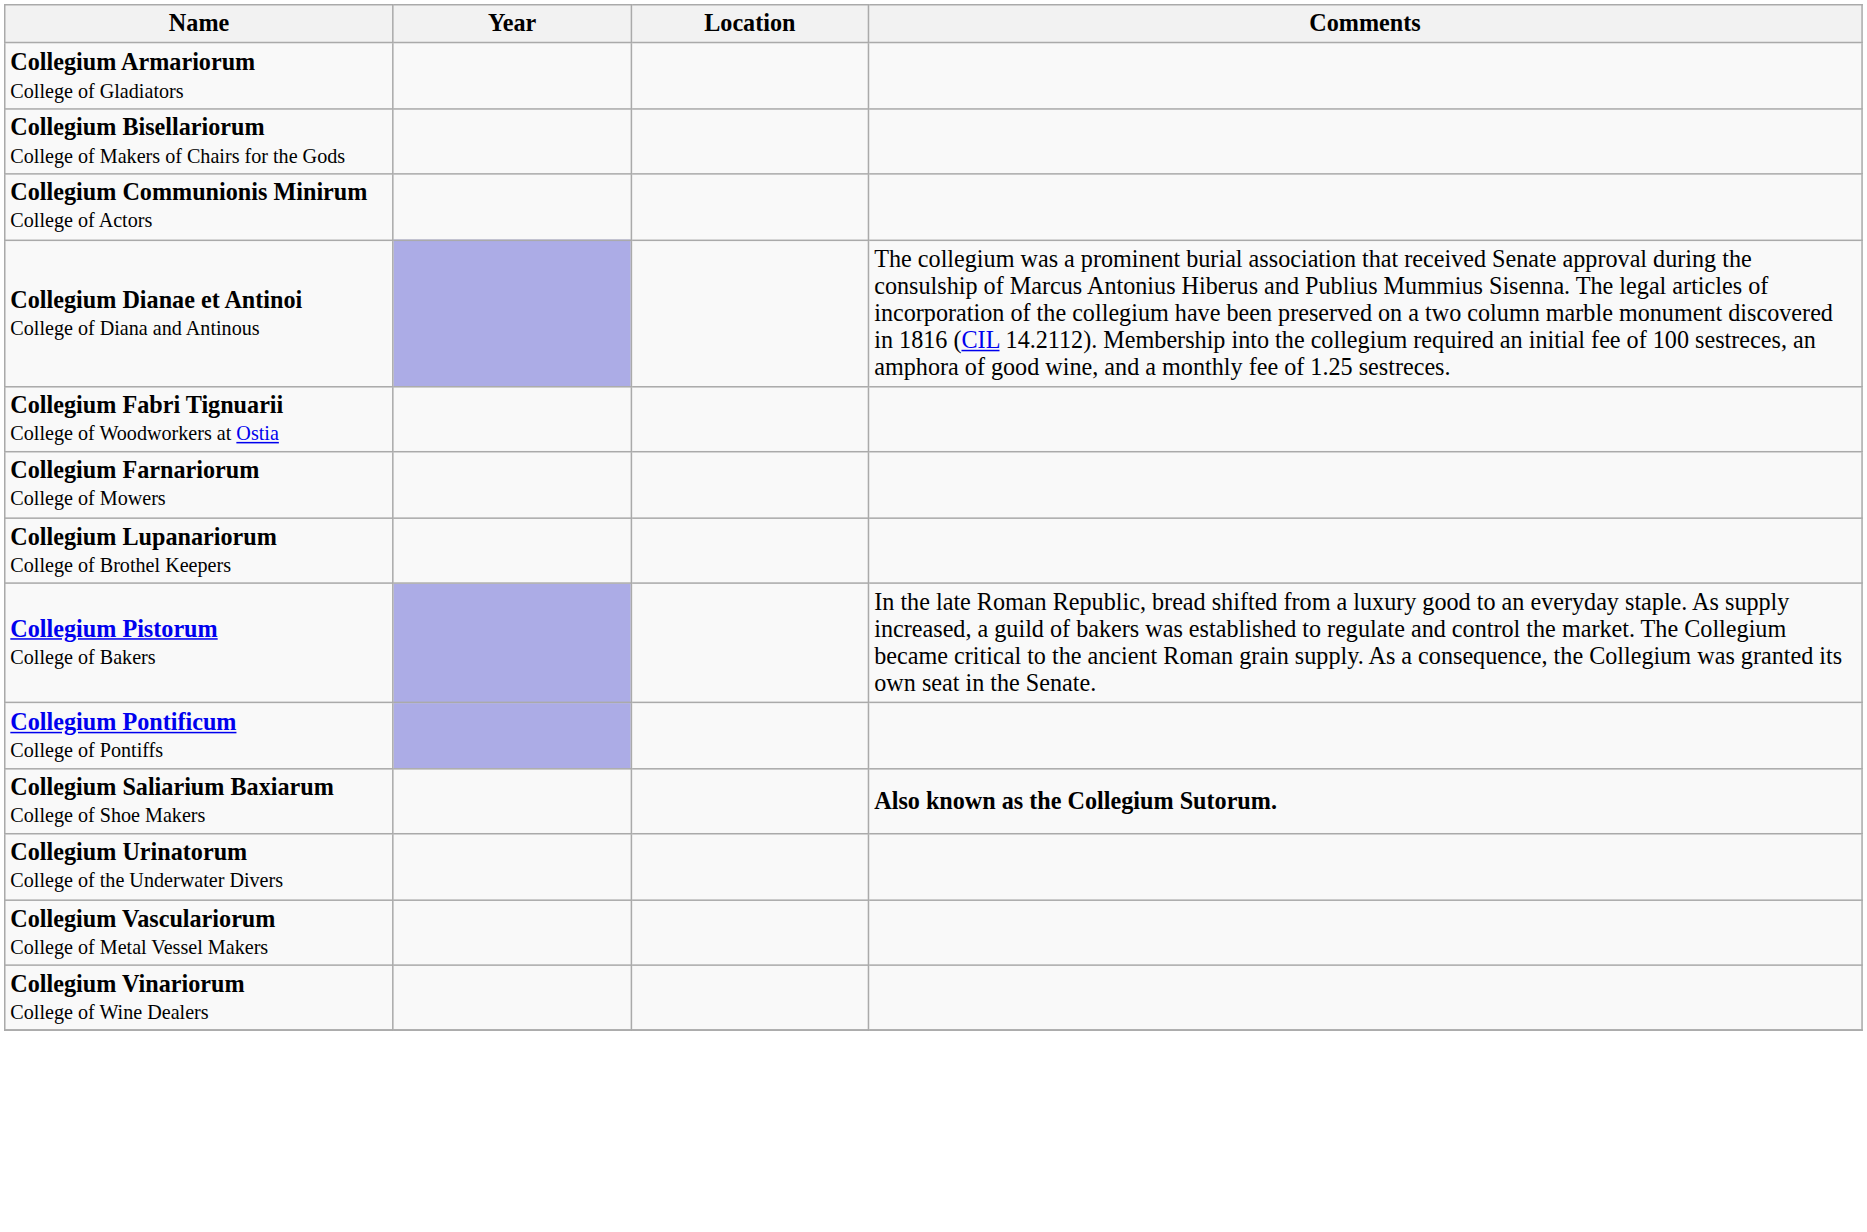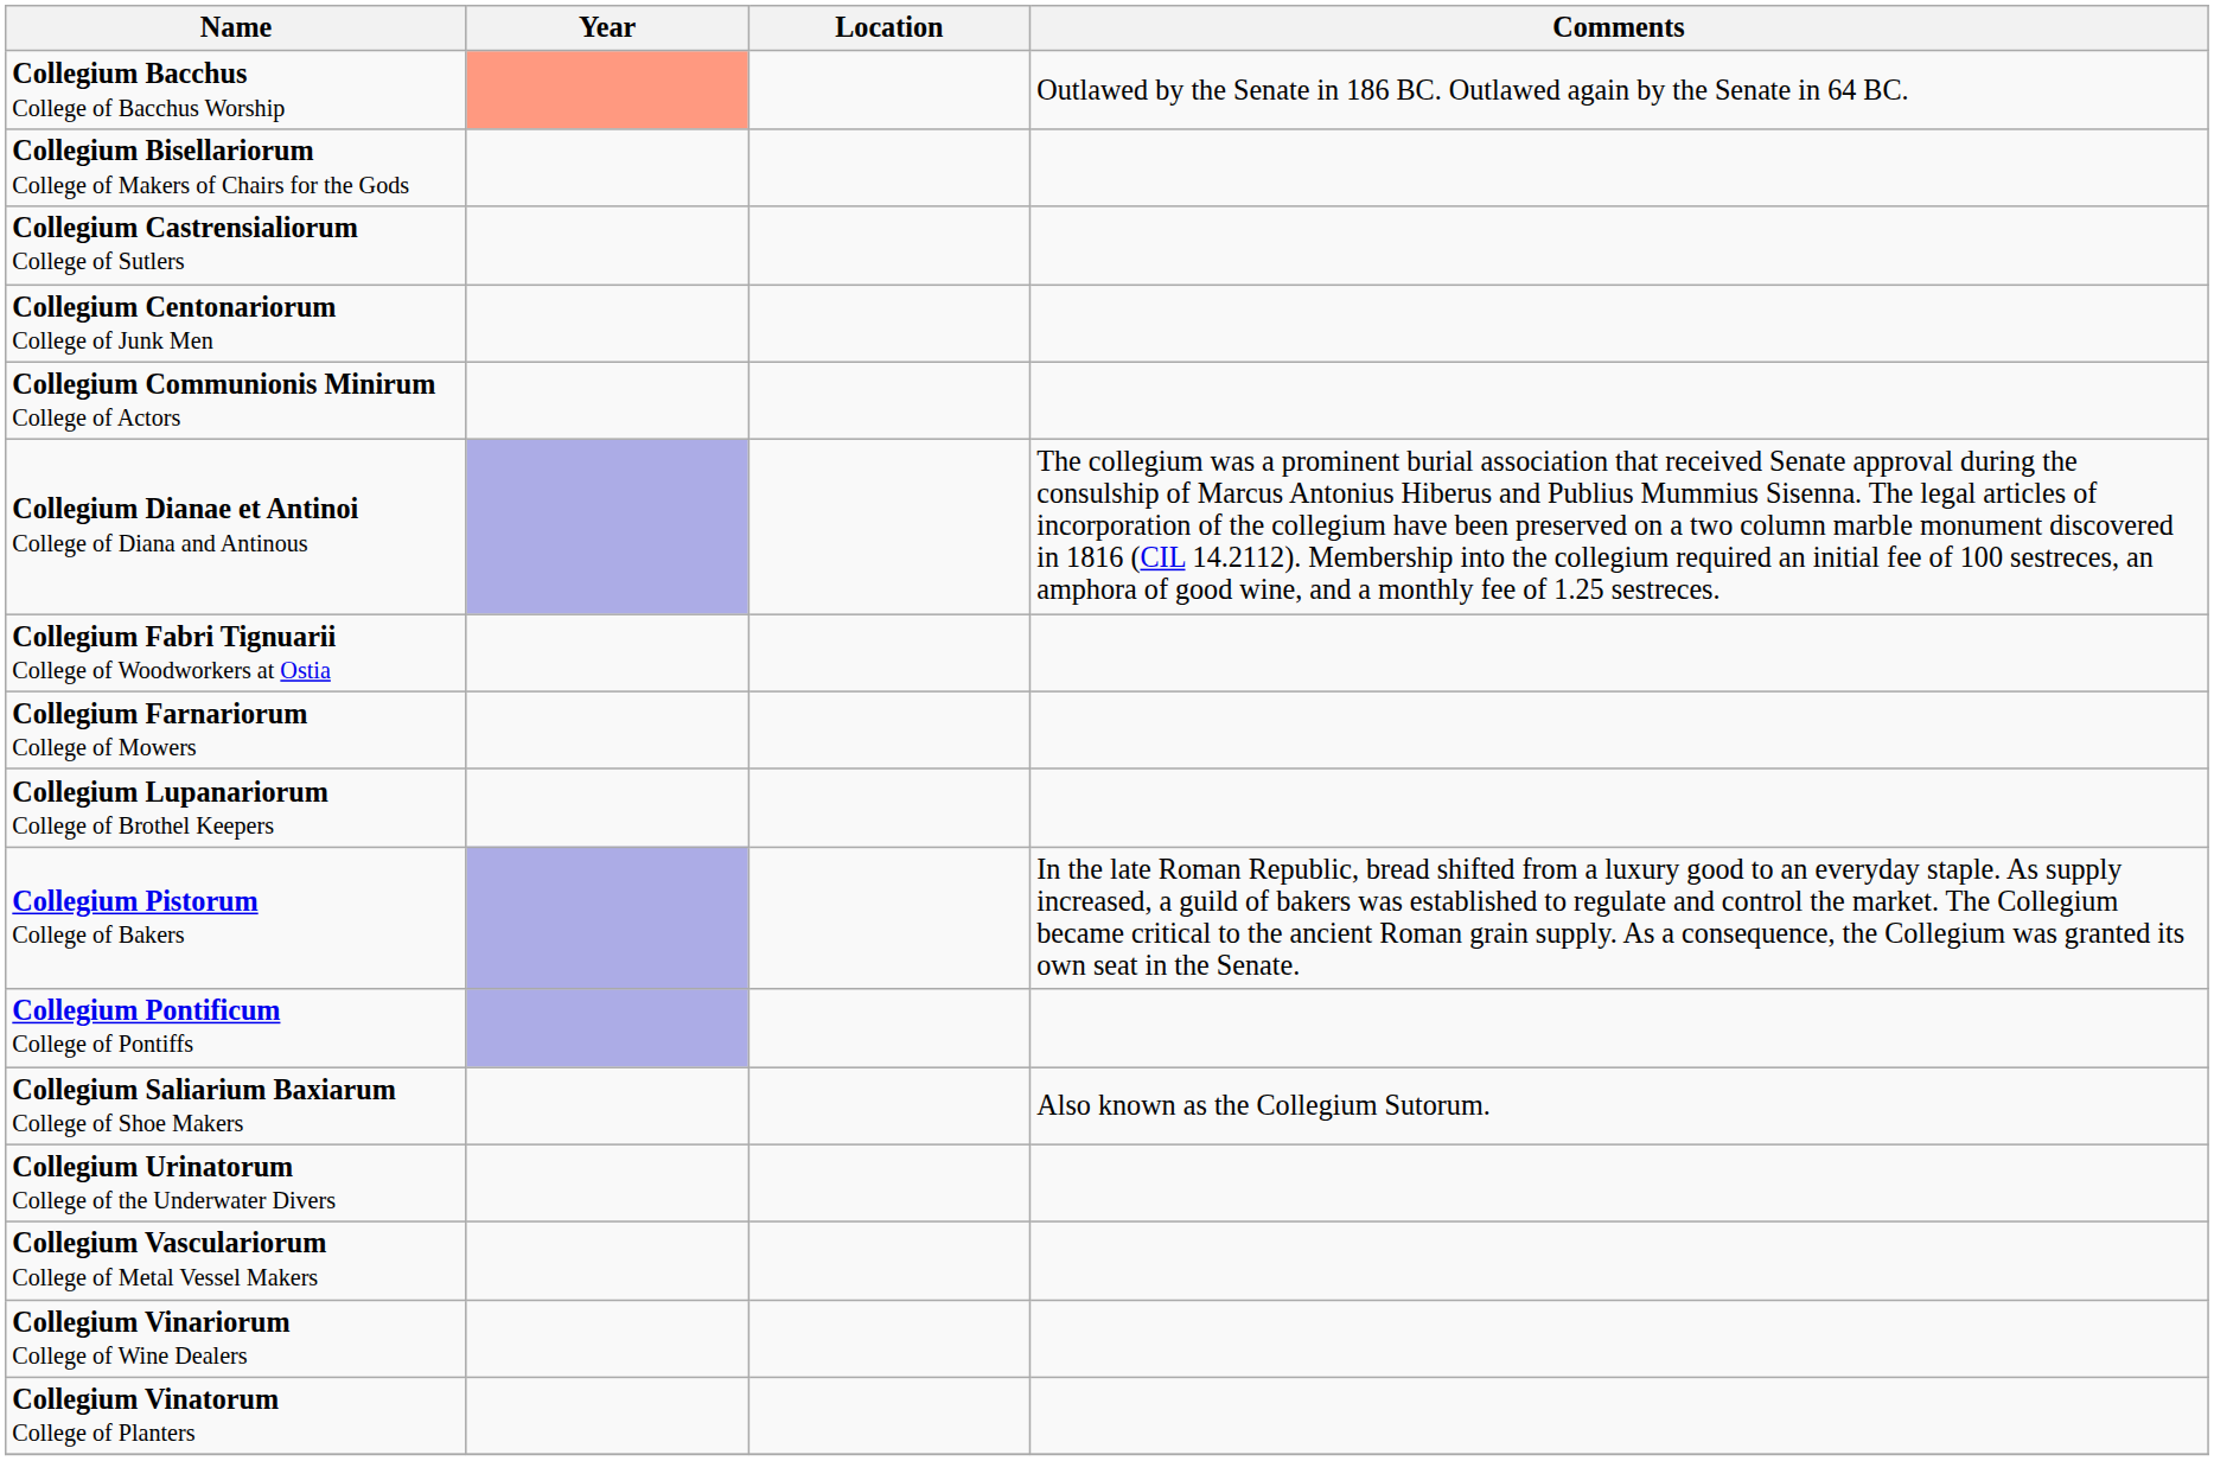- row: Collegium Armariorum College of Gladiators
+ row: Collegium Bacchus College of Bacchus Worship | Outlawed by the Senate in 186 BC. Outlawed again by the Senate in 64 BC.
+ row: Collegium Castrensialiorum College of Sutlers
+ row: Collegium Centonariorum College of Junk Men
Collegium Saliarium Baxiarum College of Shoe Makers | Comments: bold -> normal
+ row: Collegium Vinatorum College of Planters
